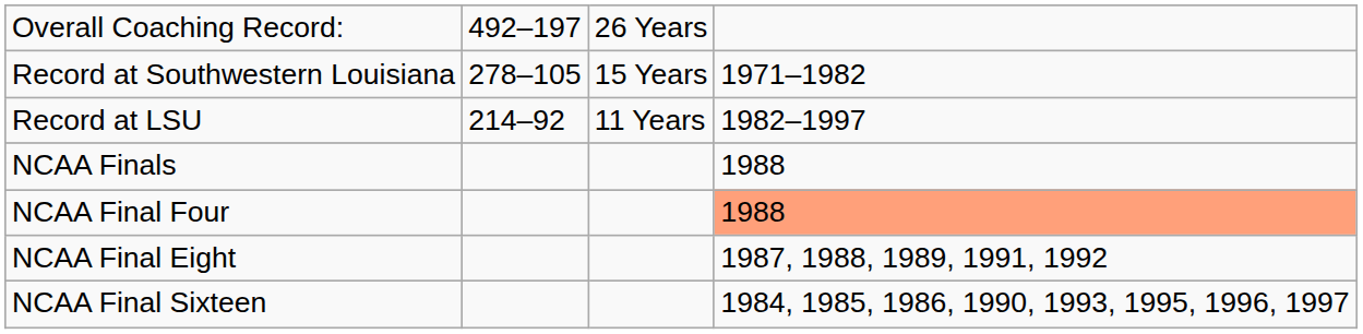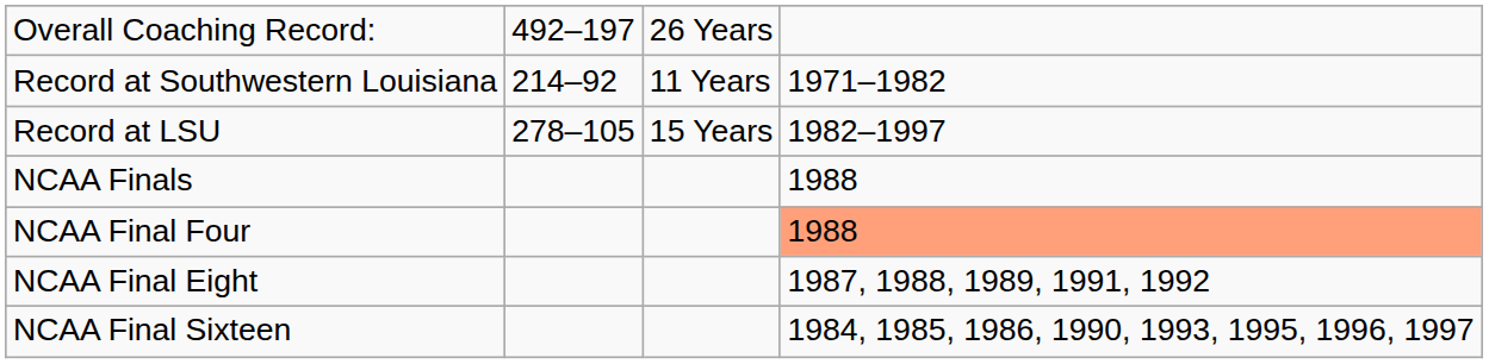Record at Southwestern Louisiana | column 2: 278–105 -> 214–92
Record at Southwestern Louisiana | column 3: 15 Years -> 11 Years
Record at LSU | column 2: 214–92 -> 278–105
Record at LSU | column 3: 11 Years -> 15 Years
